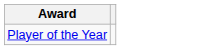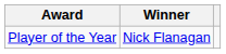+ column: Winner | Nick Flanagan
